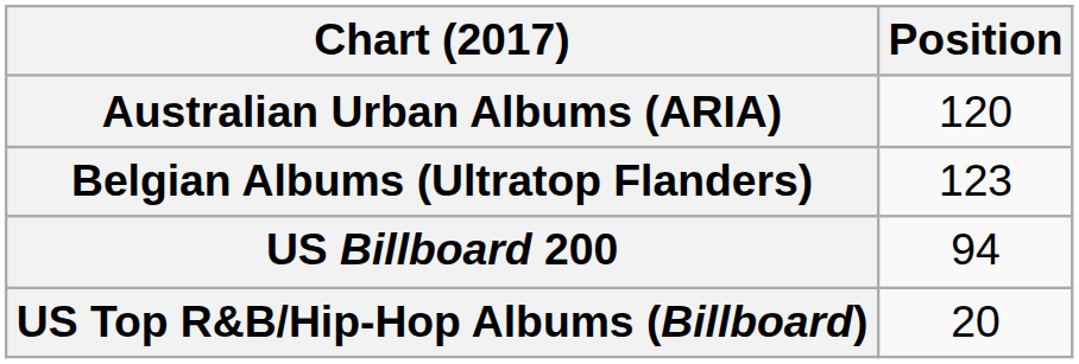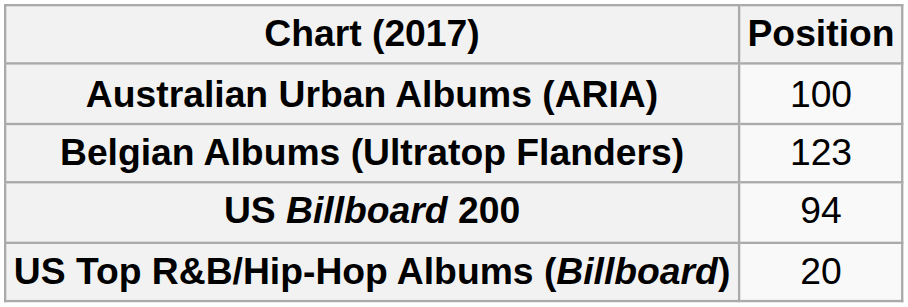Australian Urban Albums (ARIA) | Position: 120 -> 100
